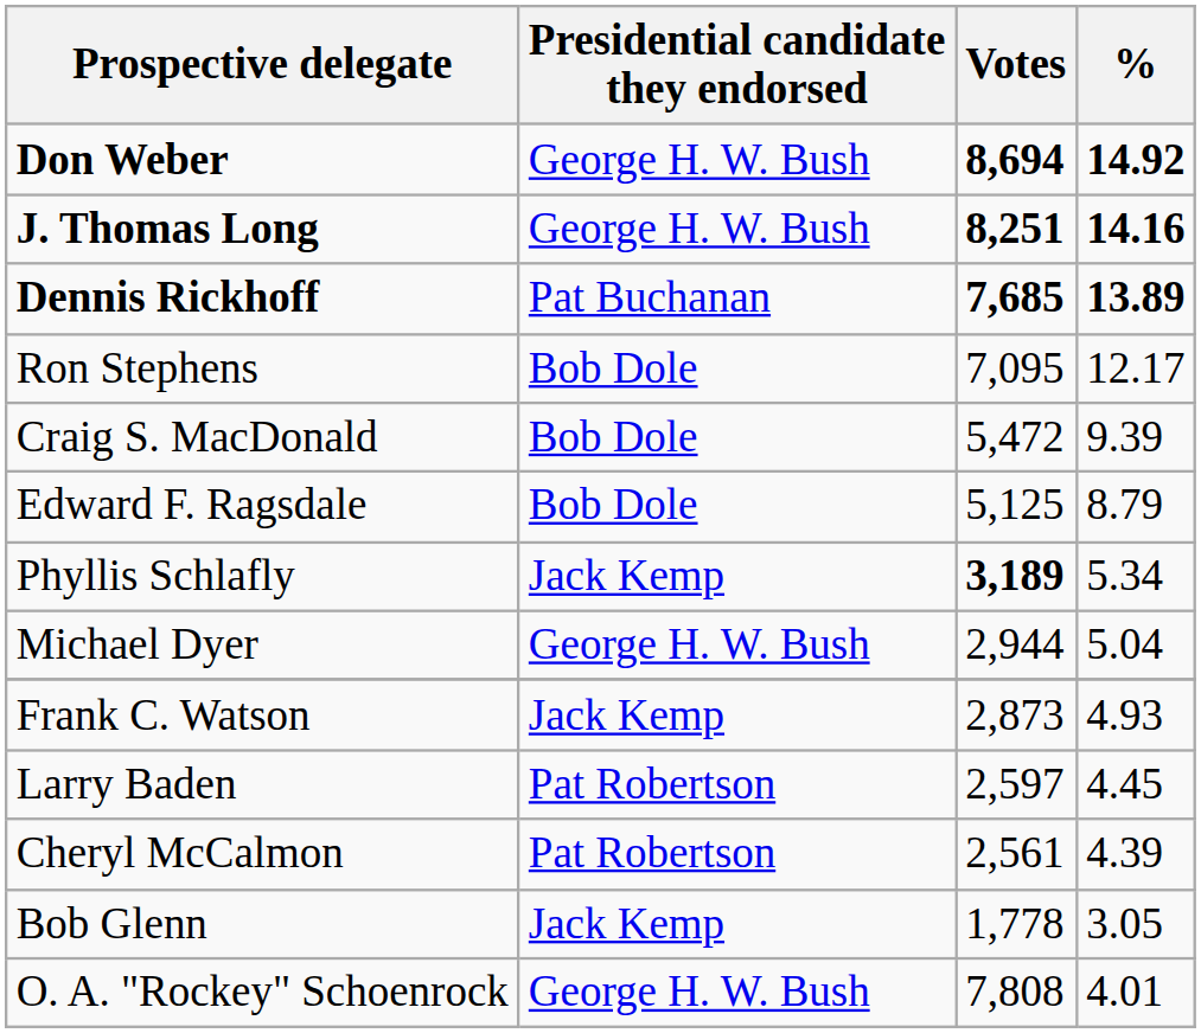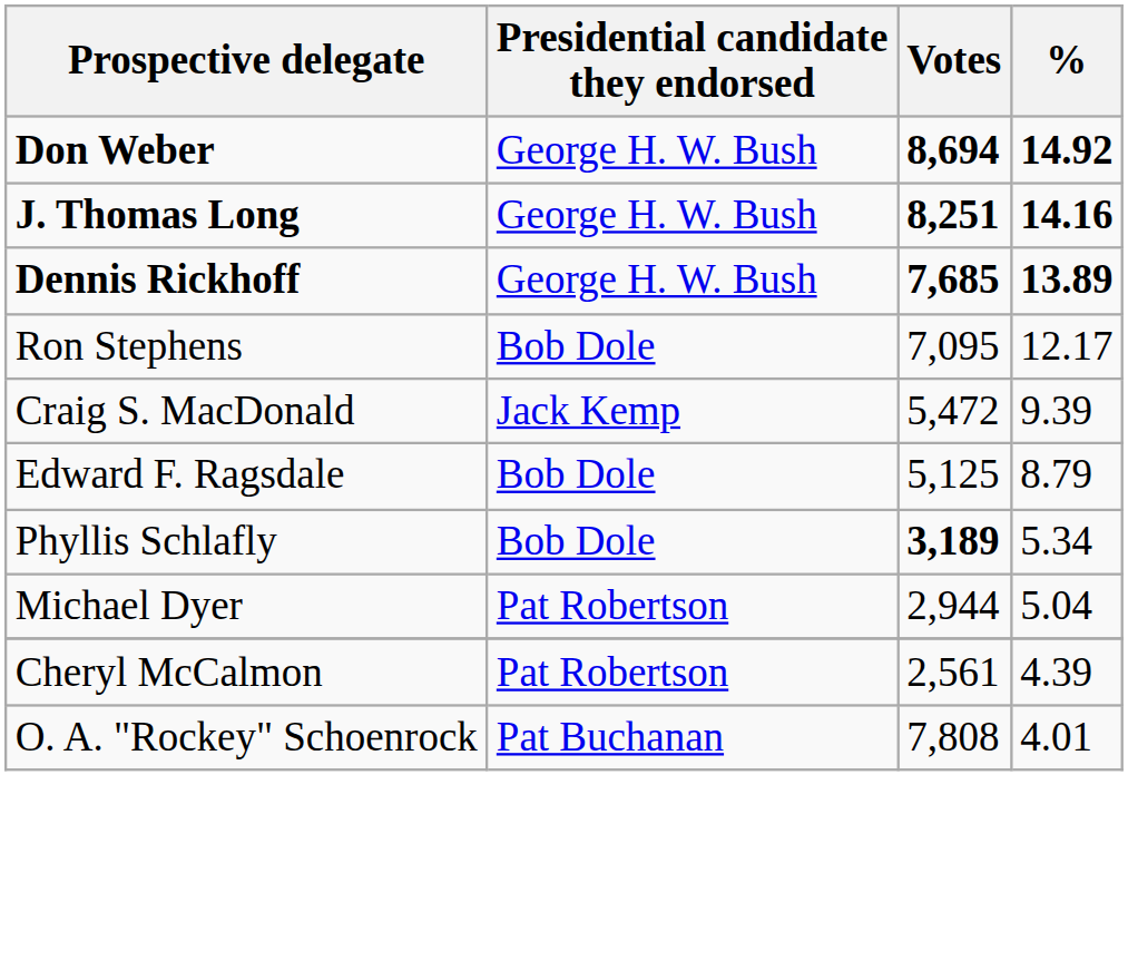Dennis Rickhoff | Presidential candidate they endorsed: Pat Buchanan -> George H. W. Bush
Craig S. MacDonald | Presidential candidate they endorsed: Bob Dole -> Jack Kemp
Phyllis Schlafly | Presidential candidate they endorsed: Jack Kemp -> Bob Dole
Michael Dyer | Presidential candidate they endorsed: George H. W. Bush -> Pat Robertson
- row: Frank C. Watson | Jack Kemp | 2,873 | 4.93
- row: Larry Baden | Pat Robertson | 2,597 | 4.45
- row: Bob Glenn | Jack Kemp | 1,778 | 3.05
O. A. "Rockey" Schoenrock | Presidential candidate they endorsed: George H. W. Bush -> Pat Buchanan
